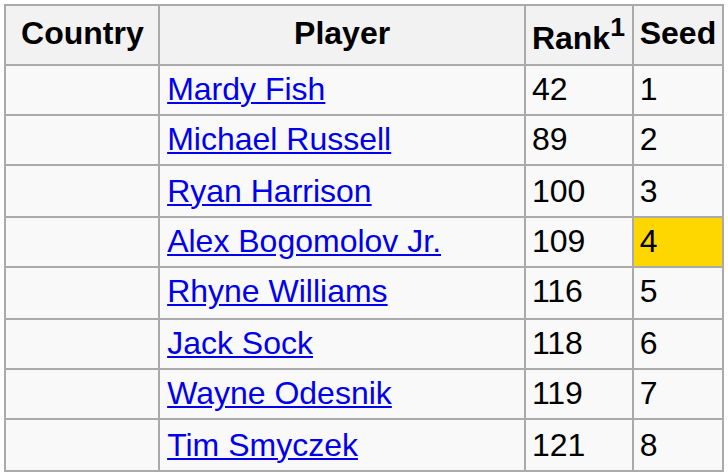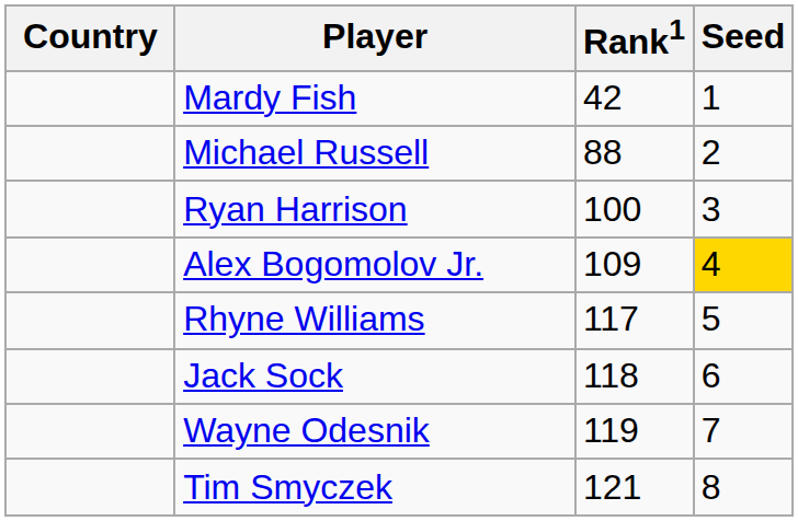Michael Russell | Rank1: 89 -> 88
Rhyne Williams | Rank1: 116 -> 117
